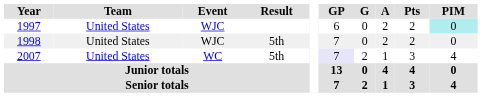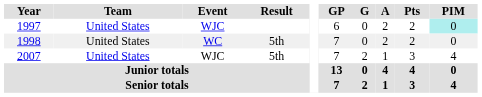1998 | Event: WJC -> WC
2007 | Event: WC -> WJC
2007 | GP: lavender background -> no background
